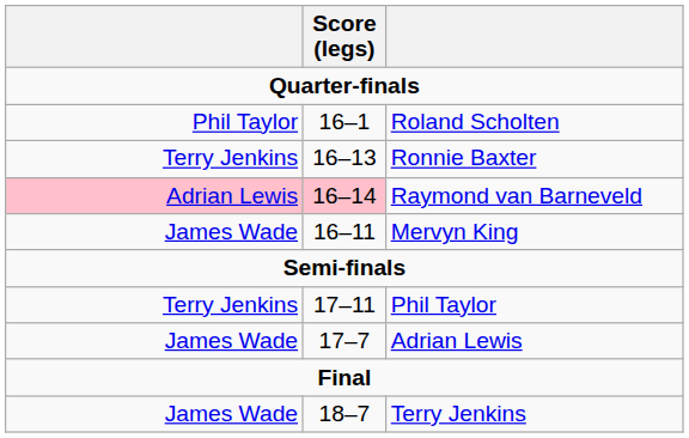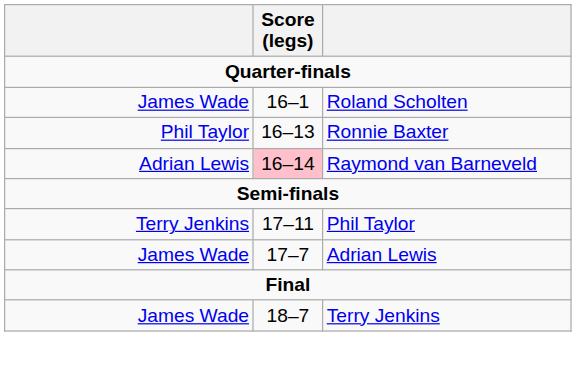Roland Scholten | column 1: Phil Taylor -> James Wade
Ronnie Baxter | column 1: Terry Jenkins -> Phil Taylor
Raymond van Barneveld | column 1: pink background -> no background
- row: James Wade | 16–11 | Mervyn King
